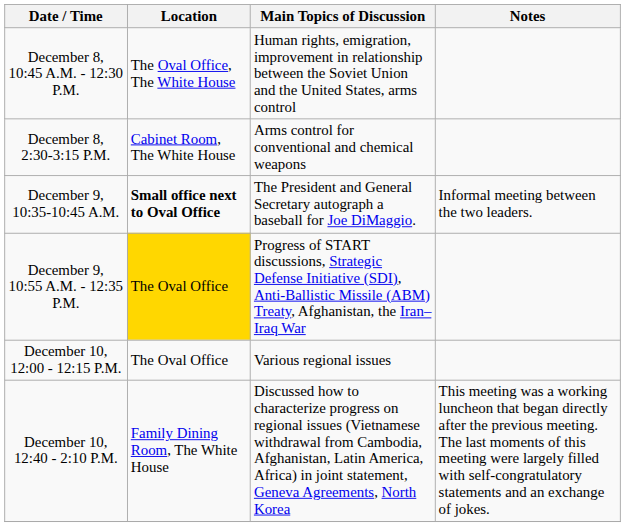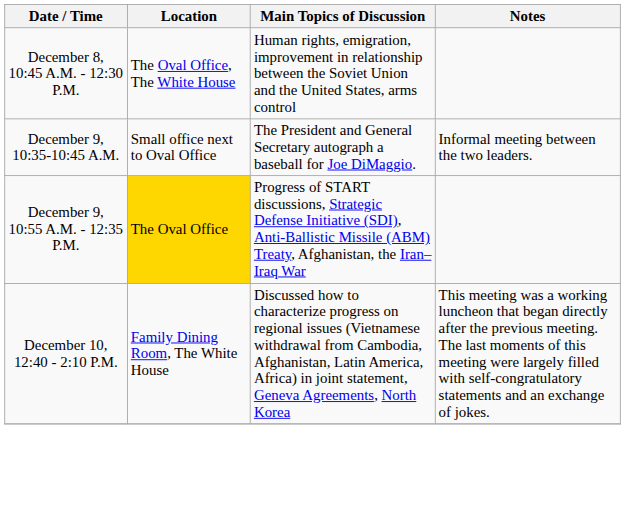- row: December 8, 2:30-3:15 P.M. | Cabinet Room, The White House | Arms control for conventional and chemical weapons
December 9, 10:35-10:45 A.M. | Location: bold -> normal
- row: December 10, 12:00 - 12:15 P.M. | The Oval Office | Various regional issues
